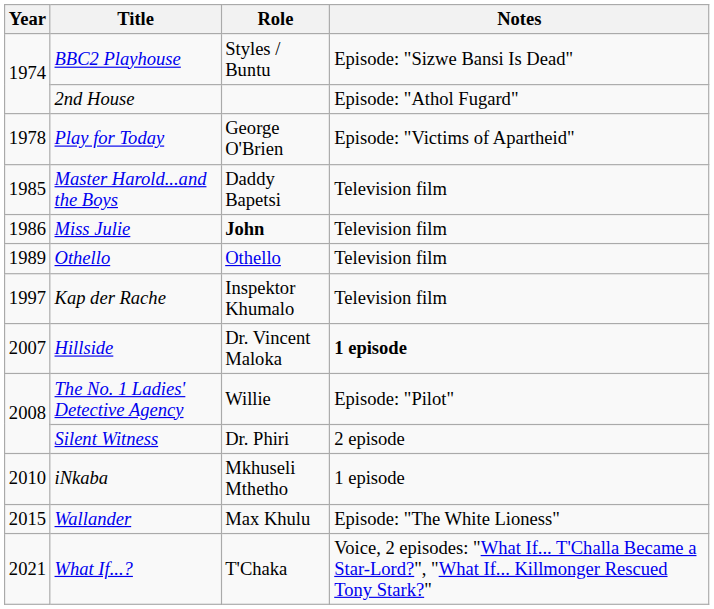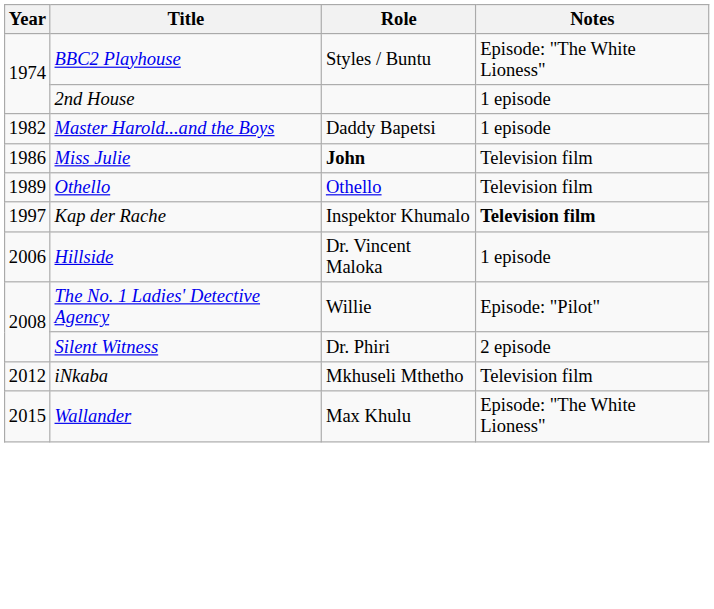BBC2 Playhouse | Notes: Episode: "Sizwe Bansi Is Dead" -> Episode: "The White Lioness"
2nd House | Notes: Episode: "Athol Fugard" -> 1 episode
- row: 1978 | Play for Today | George O'Brien | Episode: "Victims of Apartheid"
Master Harold...and the Boys | Year: 1985 -> 1982
Master Harold...and the Boys | Notes: Television film -> 1 episode
Kap der Rache | Notes: normal -> bold
Hillside | Year: 2007 -> 2006
Hillside | Notes: bold -> normal
iNkaba | Year: 2010 -> 2012
iNkaba | Notes: 1 episode -> Television film
- row: 2021 | What If...? | T'Chaka | Voice, 2 episodes: "What If... T'Challa Became a Star-Lord?", "What If... Killmonger Rescued Tony Stark?"
